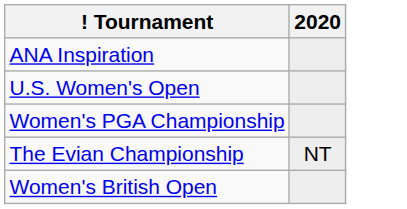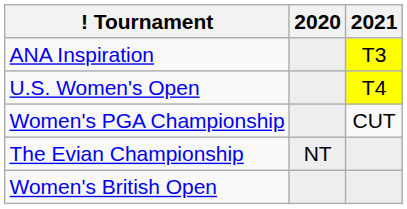+ column: 2021 | T3 | T4 | CUT
